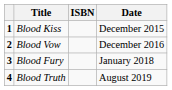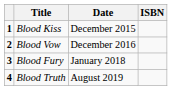columns swapped: Date <-> ISBN
